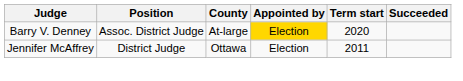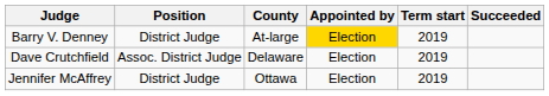Barry V. Denney | Position: Assoc. District Judge -> District Judge
Barry V. Denney | Term start: 2020 -> 2019
+ row: Dave Crutchfield | Assoc. District Judge | Delaware | Election | 2019
Jennifer McAffrey | Term start: 2011 -> 2019
